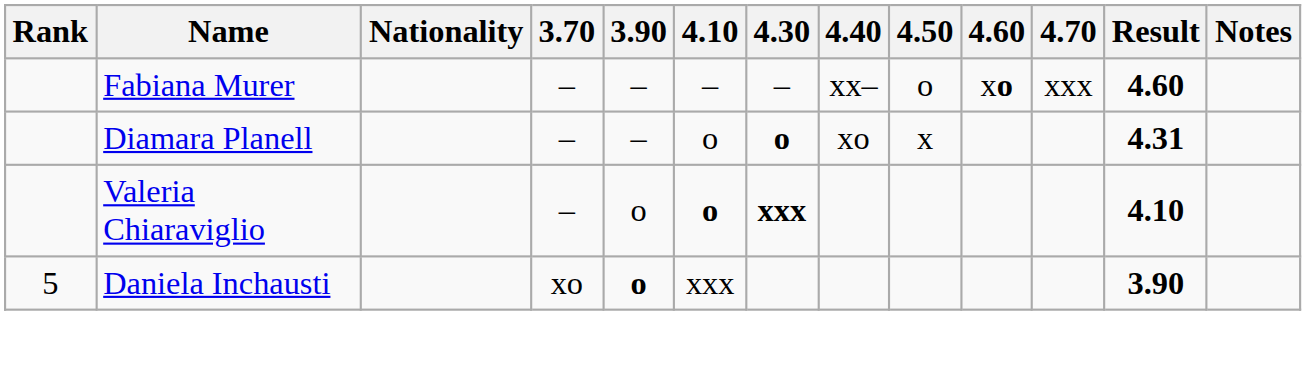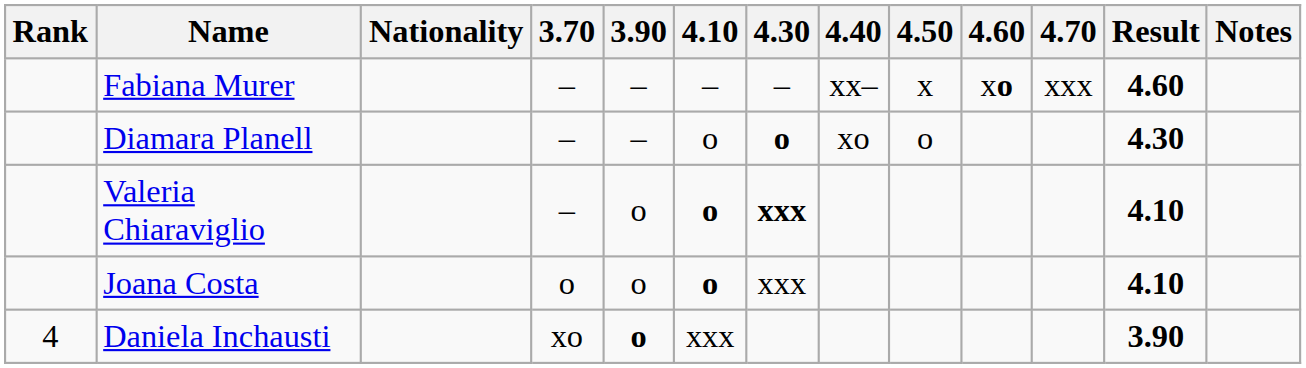Fabiana Murer | 4.50: o -> x
Diamara Planell | 4.50: x -> o
Diamara Planell | Result: 4.31 -> 4.30
+ row: Joana Costa | o | o | o | xxx | 4.10
Daniela Inchausti | Rank: 5 -> 4
